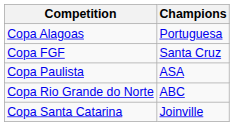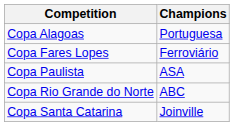+ row: Copa Fares Lopes | Ferroviário
- row: Copa FGF | Santa Cruz
